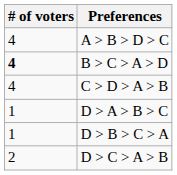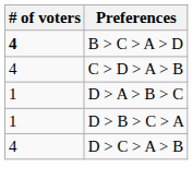- row: 4 | A > B > D > C
D > C > A > B | # of voters: 2 -> 4
